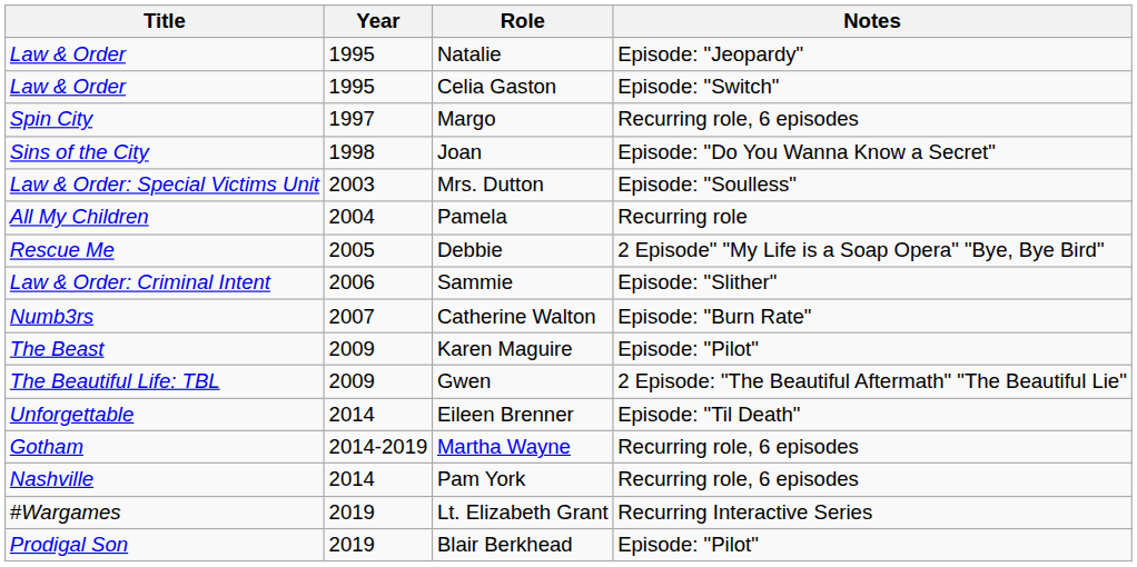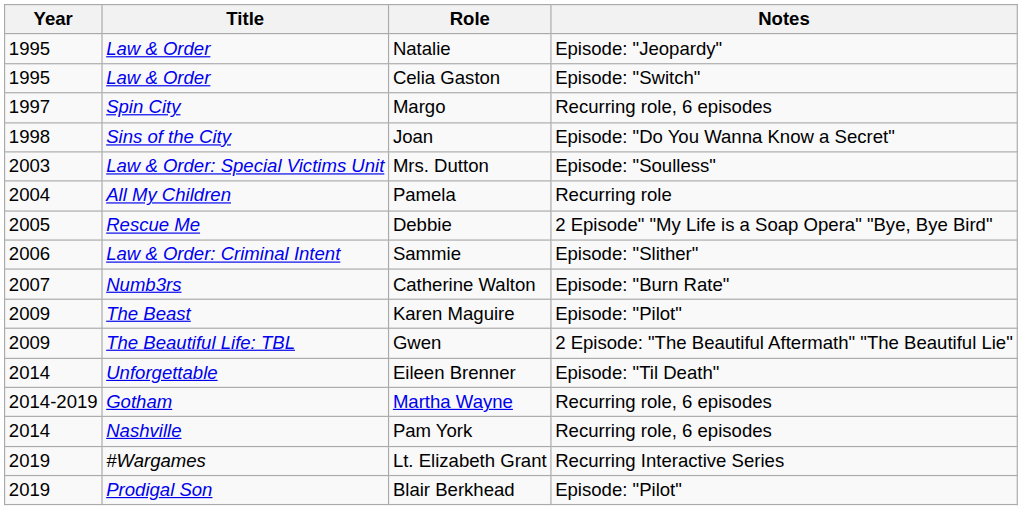columns swapped: Year <-> Title
